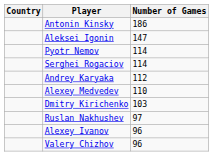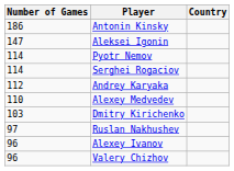columns swapped: Country <-> Number of Games
